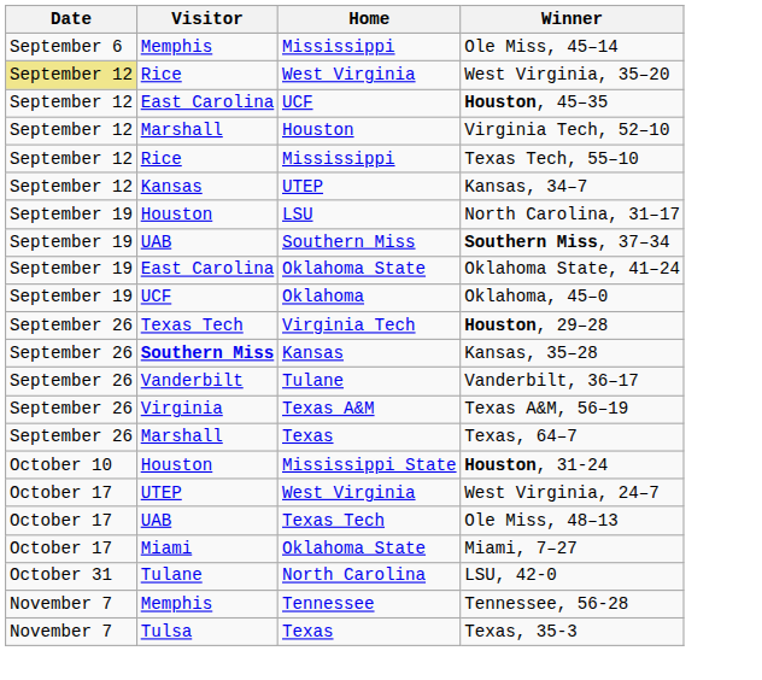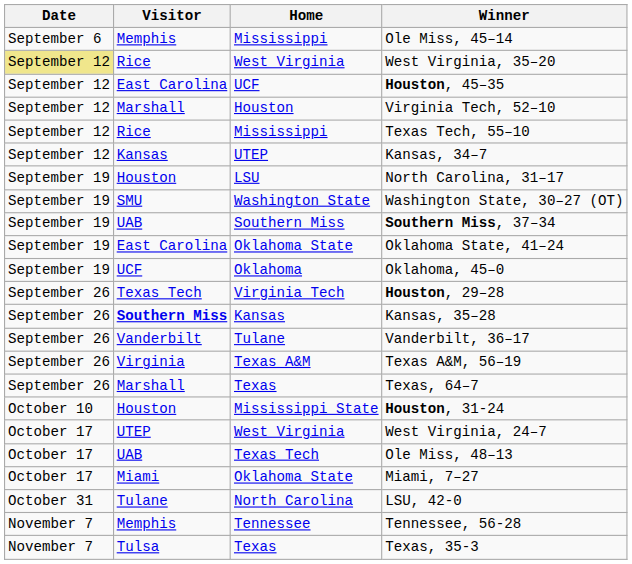+ row: September 19 | SMU | Washington State | Washington State, 30–27 (OT)
